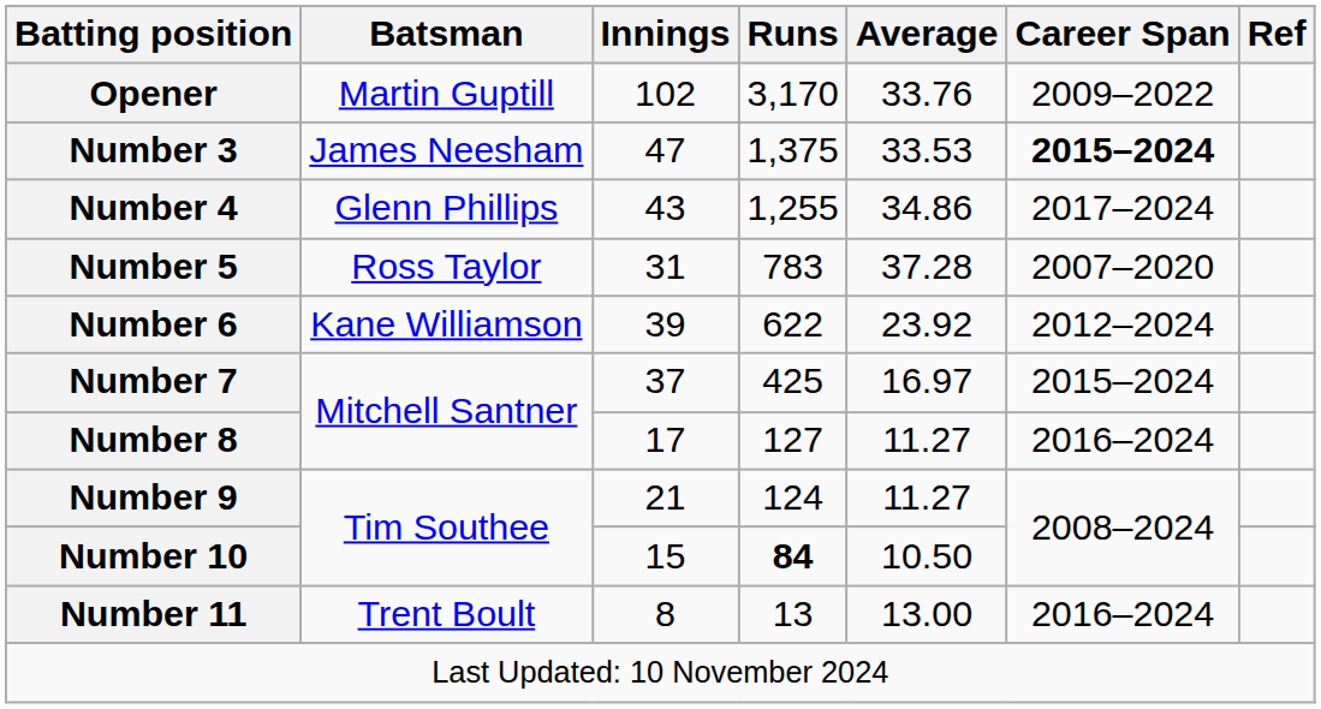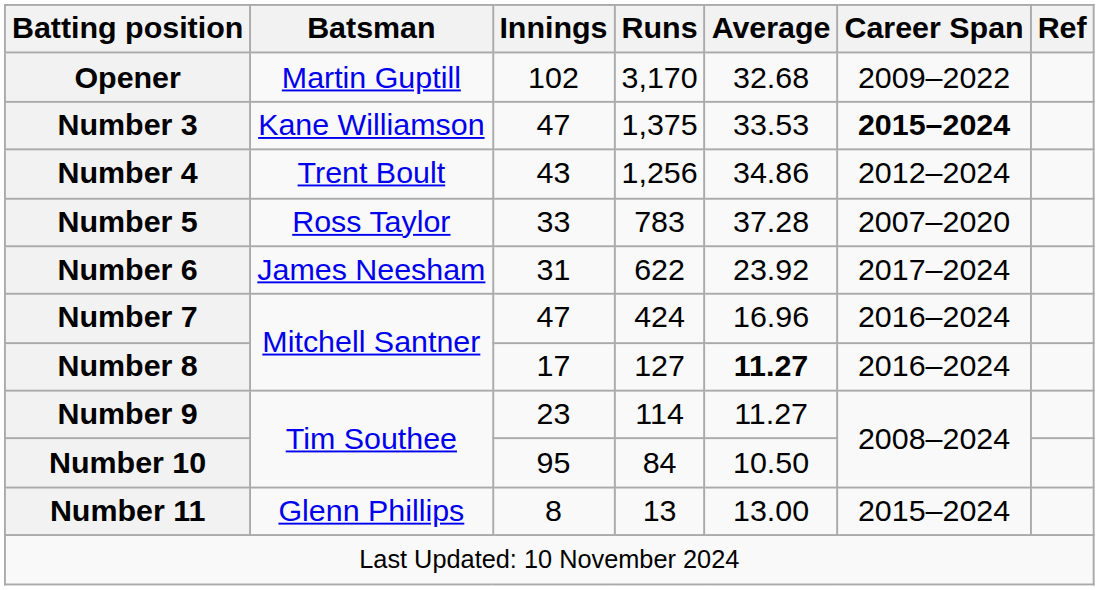Opener | Average: 33.76 -> 32.68
Number 3 | Batsman: James Neesham -> Kane Williamson
Number 4 | Batsman: Glenn Phillips -> Trent Boult
Number 4 | Runs: 1,255 -> 1,256
Number 4 | Career Span: 2017–2024 -> 2012–2024
Number 5 | Innings: 31 -> 33
Number 6 | Batsman: Kane Williamson -> James Neesham
Number 6 | Innings: 39 -> 31
Number 6 | Career Span: 2012–2024 -> 2017–2024
Number 7 | Innings: 37 -> 47
Number 7 | Runs: 425 -> 424
Number 7 | Average: 16.97 -> 16.96
Number 7 | Career Span: 2015–2024 -> 2016–2024
Number 8 | Average: normal -> bold
Number 9 | Innings: 21 -> 23
Number 9 | Runs: 124 -> 114
Number 10 | Innings: 15 -> 95
Number 10 | Runs: bold -> normal
Number 11 | Batsman: Trent Boult -> Glenn Phillips
Number 11 | Career Span: 2016–2024 -> 2015–2024
